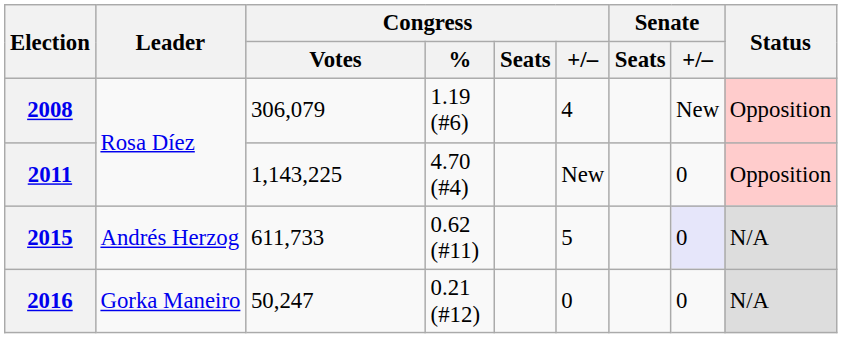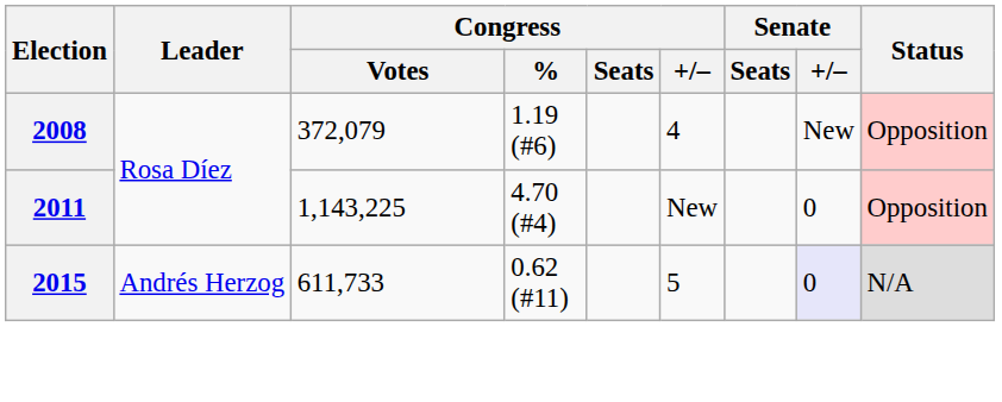2008 | Congress / Votes: 306,079 -> 372,079
- row: 2016 | Gorka Maneiro | 50,247 | 0.21 (#12) | 0 | 0 | N/A
